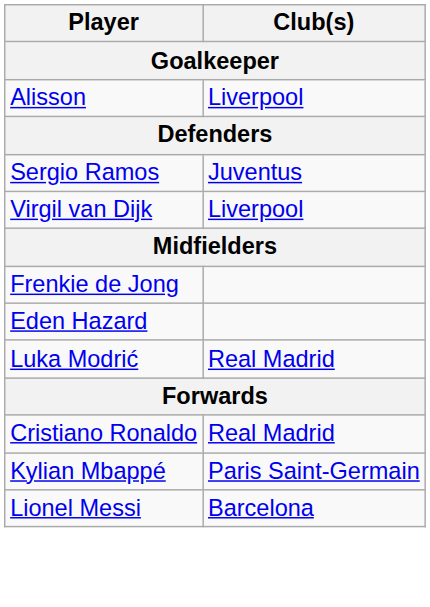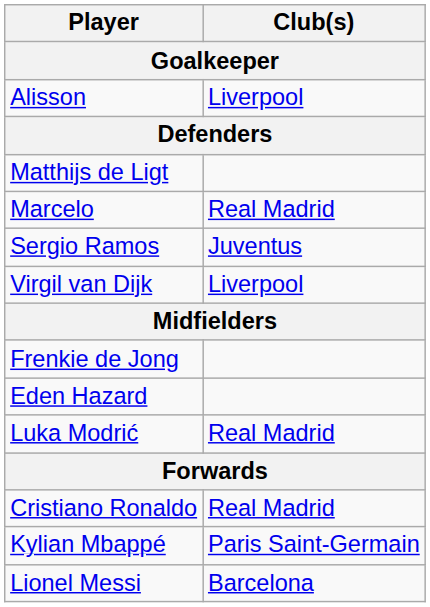+ row: Matthijs de Ligt
+ row: Marcelo | Real Madrid
